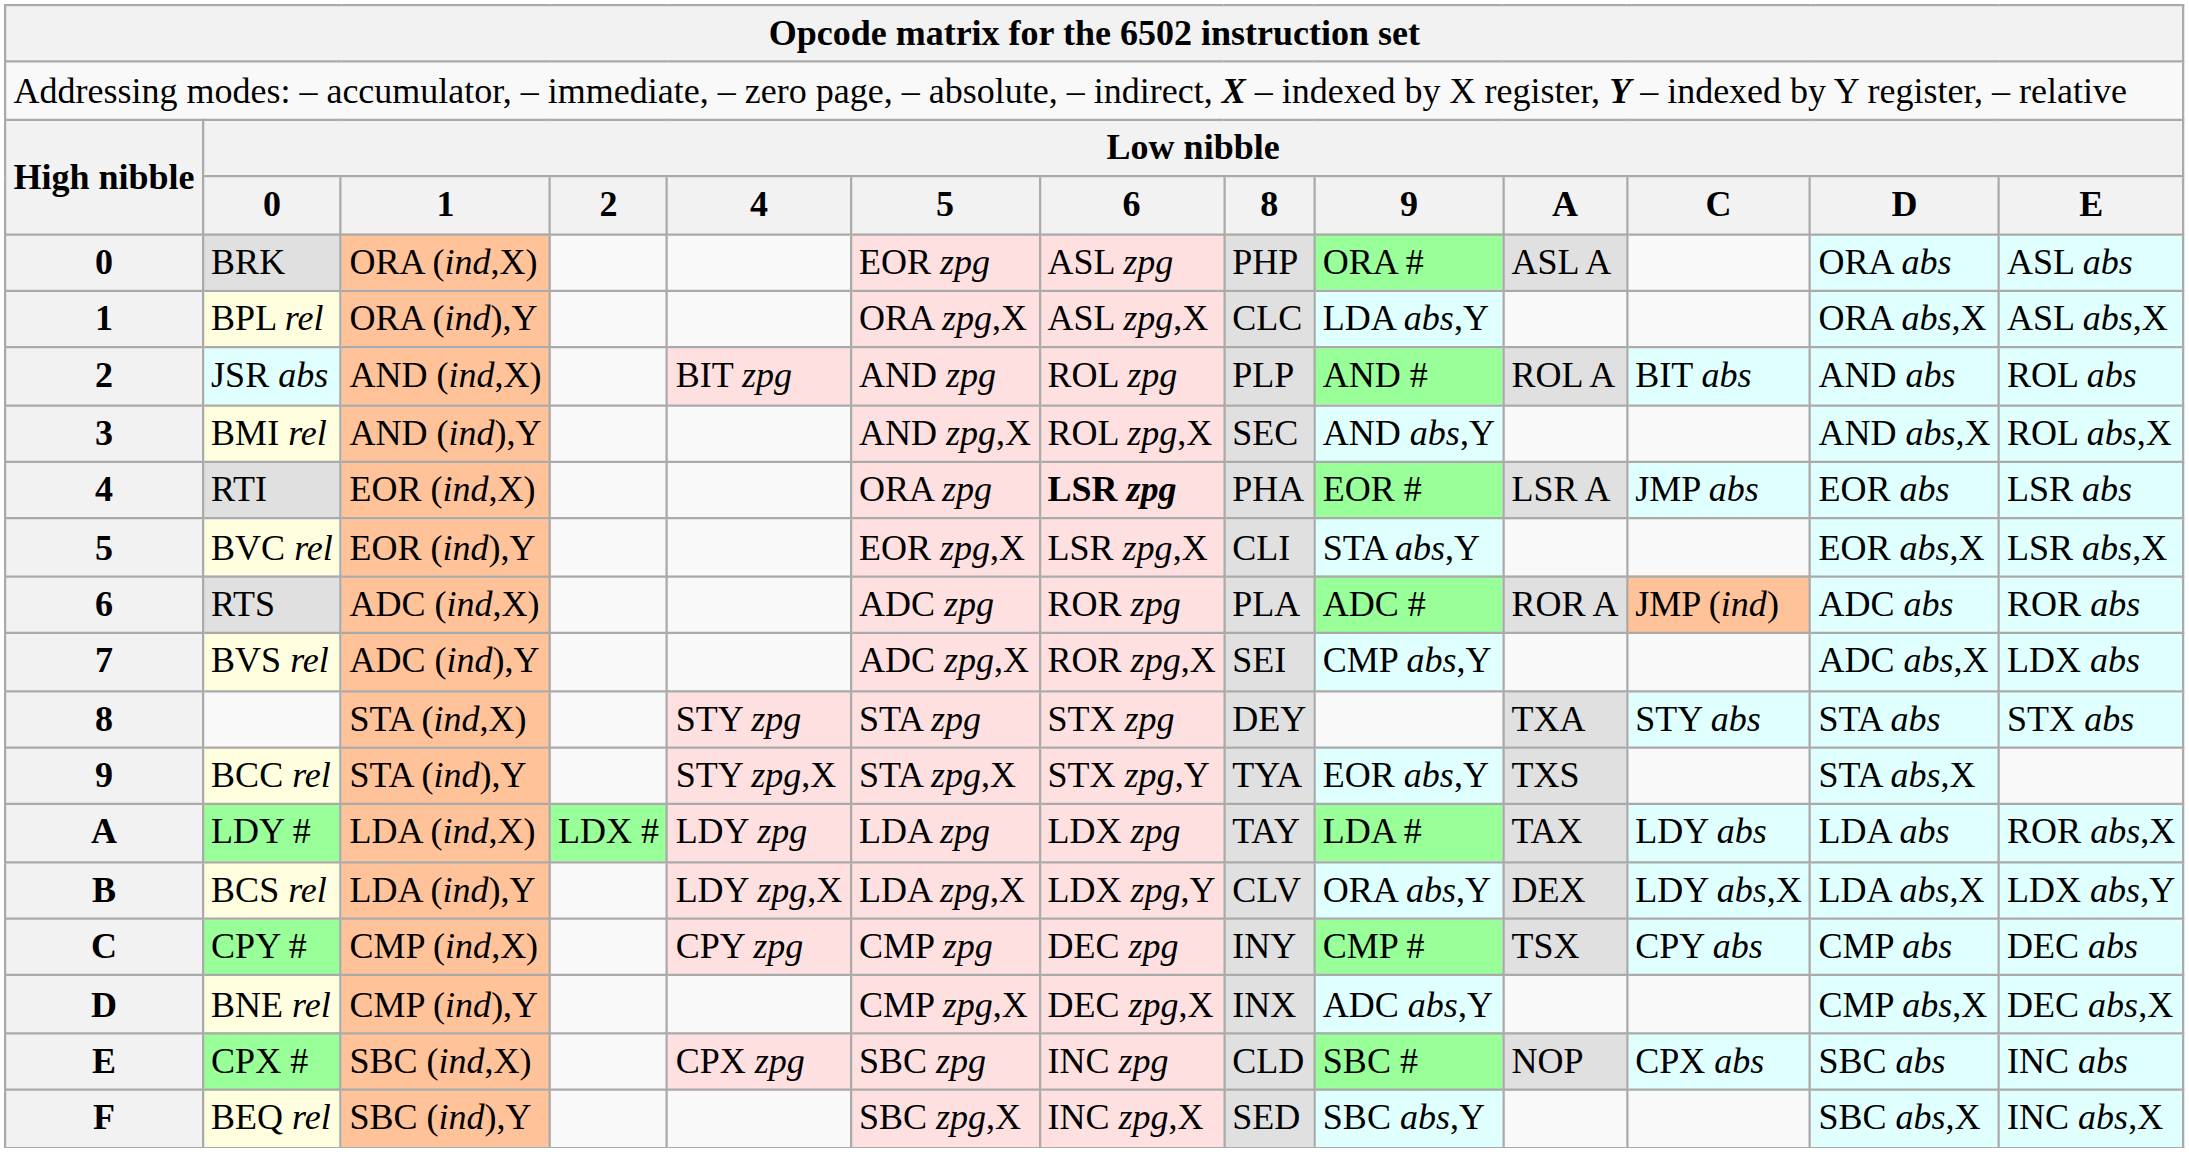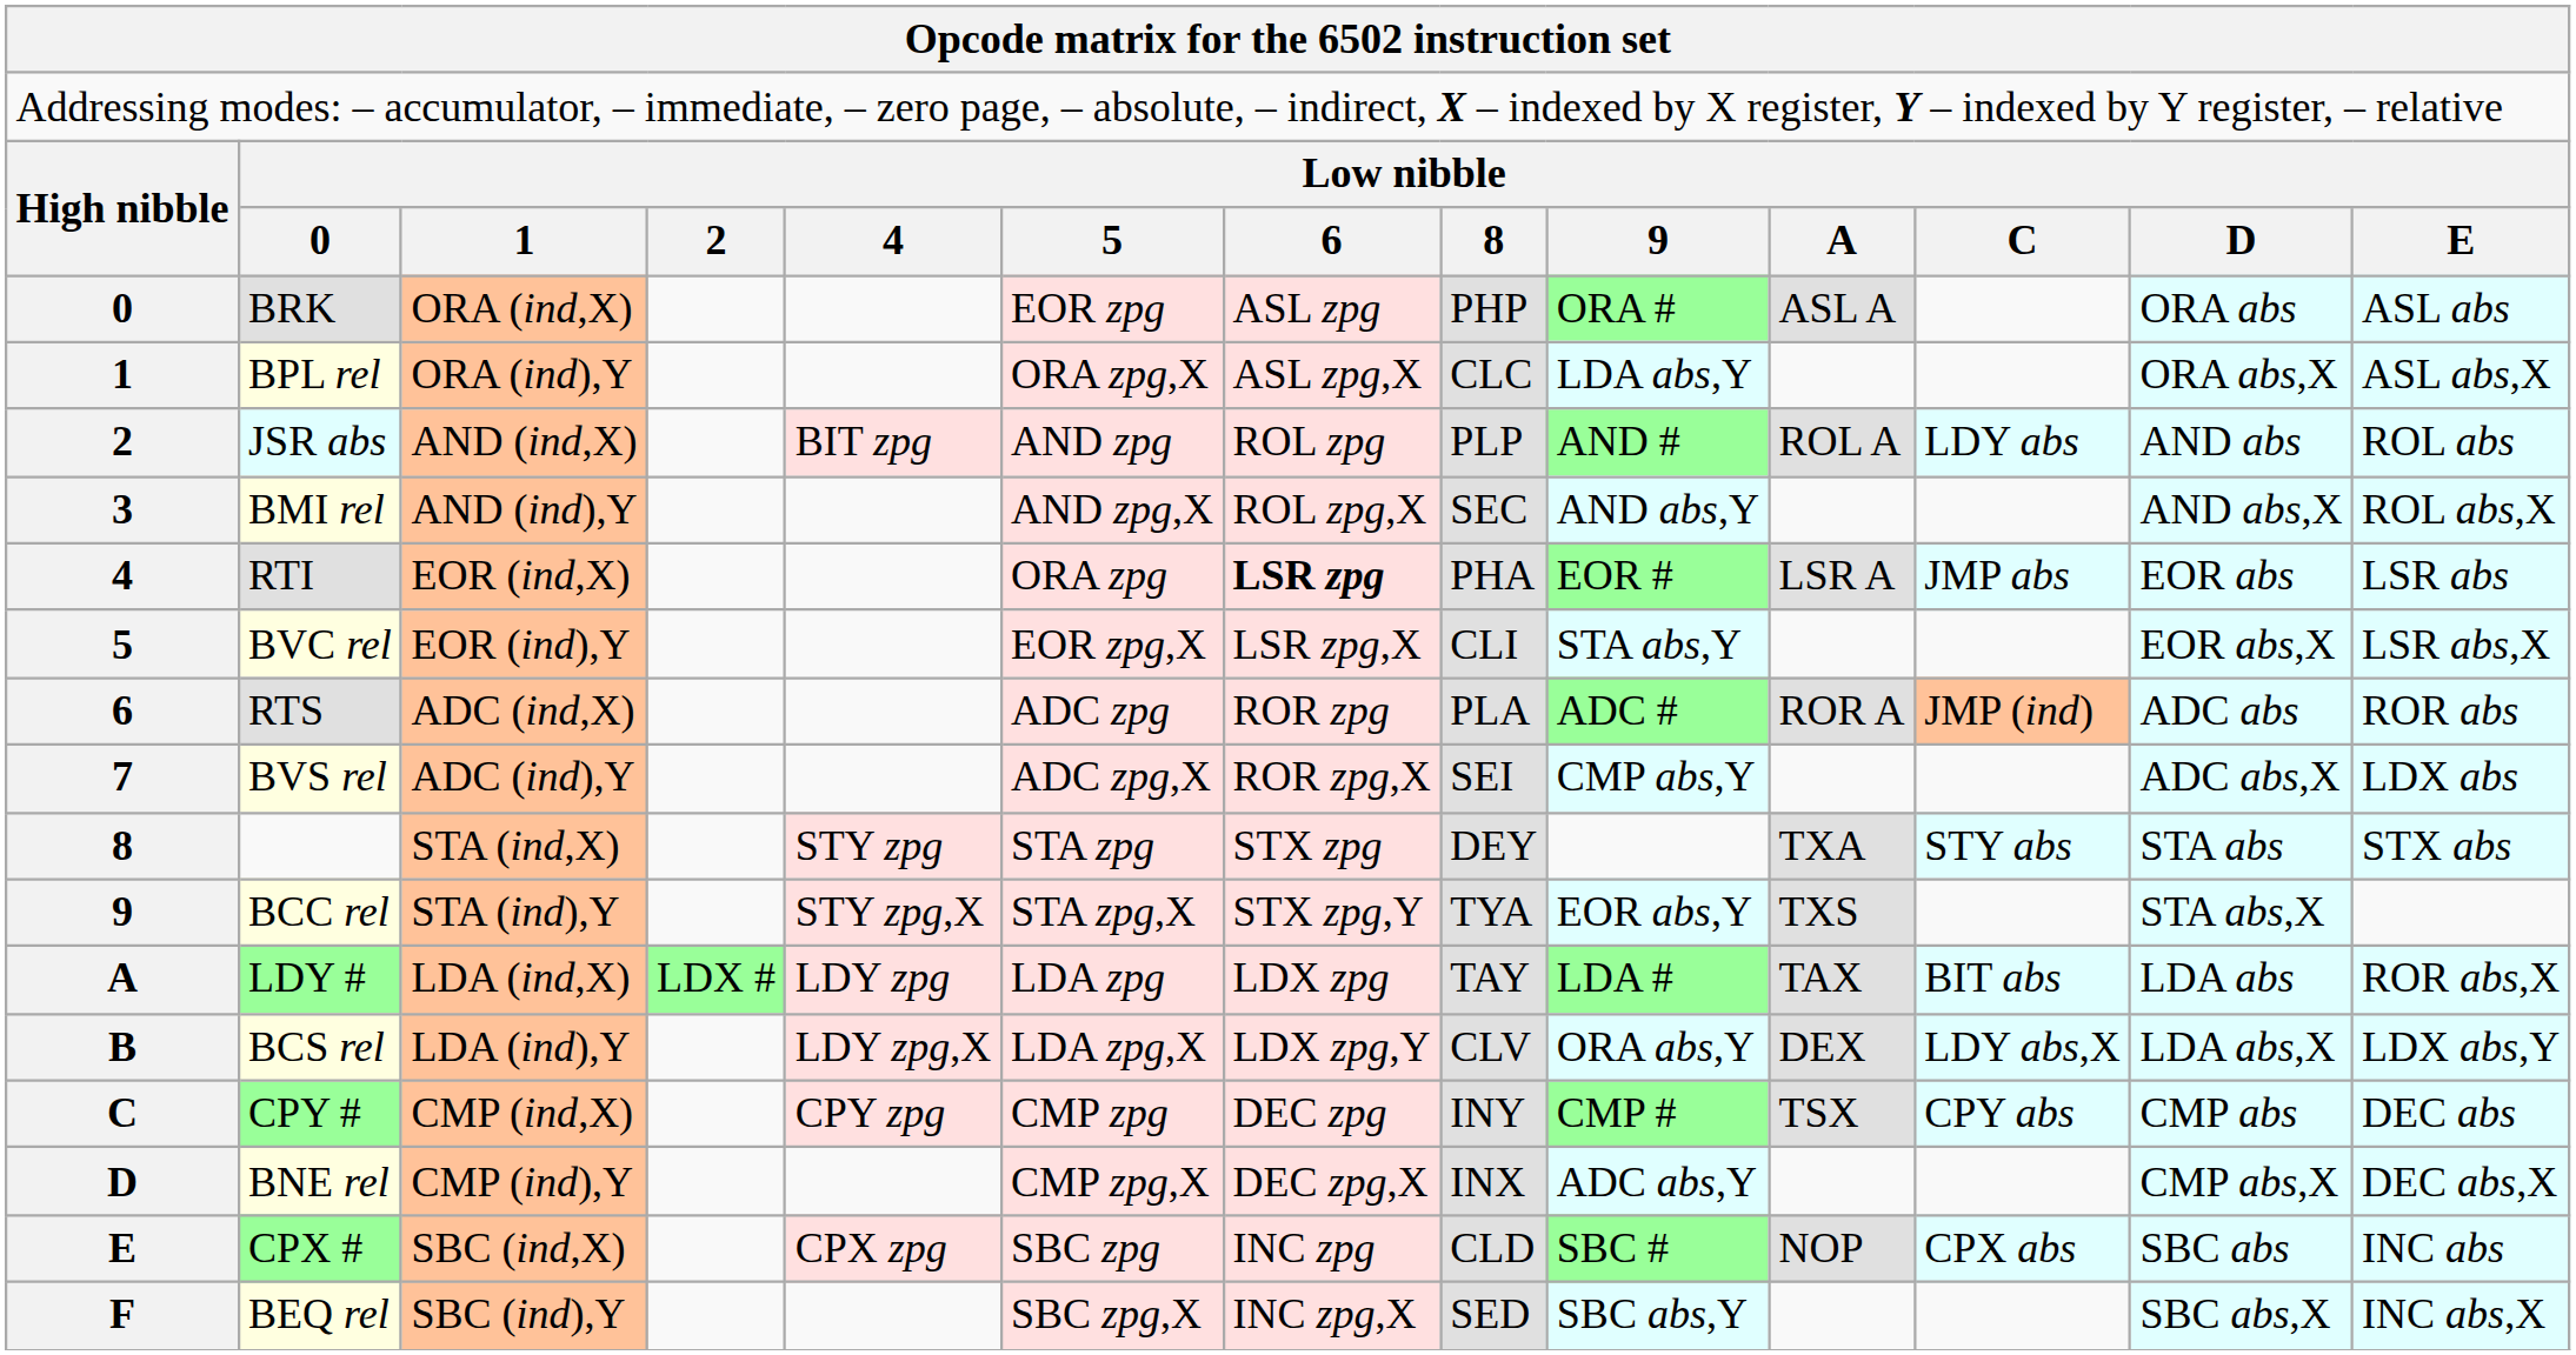JSR abs | column 11: BIT abs -> LDY abs
LDY # | column 11: LDY abs -> BIT abs
